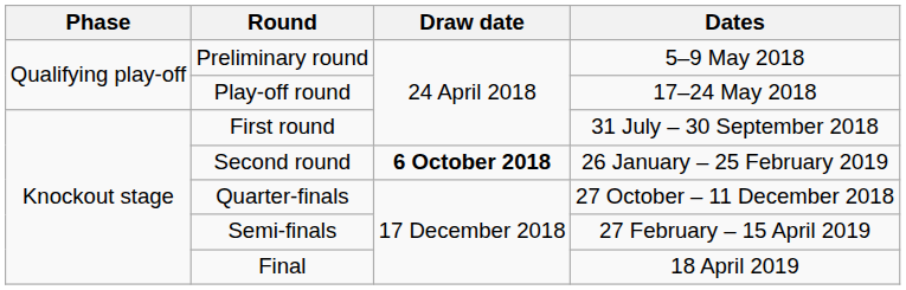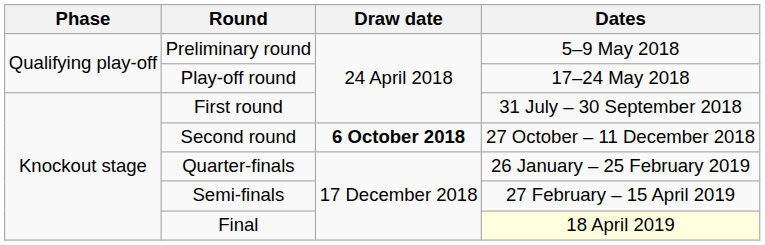Second round | Dates: 26 January – 25 February 2019 -> 27 October – 11 December 2018
Quarter-finals | Dates: 27 October – 11 December 2018 -> 26 January – 25 February 2019
Final | Dates: no background -> lightyellow background
